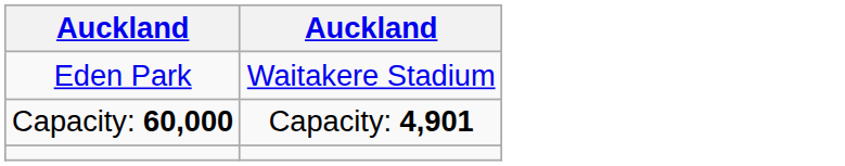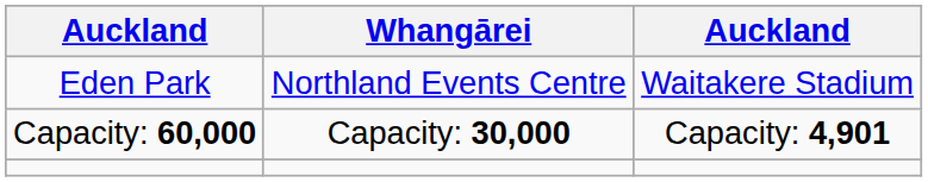+ column: Whangārei | Northland Events Centre | Capacity: 30,000
